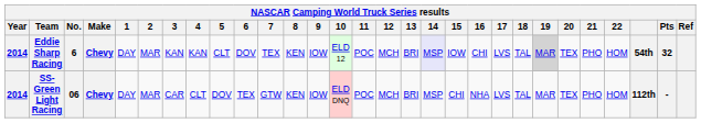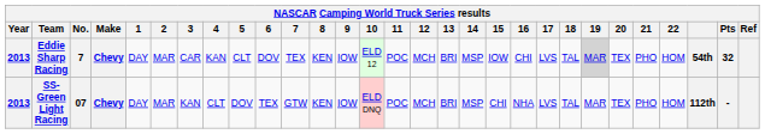Eddie Sharp Racing | Year: 2014 -> 2013
Eddie Sharp Racing | No.: 6 -> 7
Eddie Sharp Racing | 3: KAN -> CAR
Eddie Sharp Racing | 14: lavender background -> no background
SS-Green Light Racing | Year: 2014 -> 2013
SS-Green Light Racing | No.: 06 -> 07
SS-Green Light Racing | 3: CAR -> KAN
